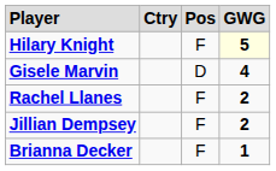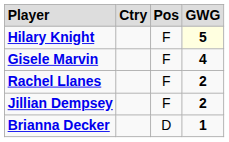Gisele Marvin | column 3: D -> F
Brianna Decker | column 3: F -> D
